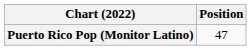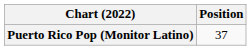Puerto Rico Pop (Monitor Latino) | Position: 47 -> 37
